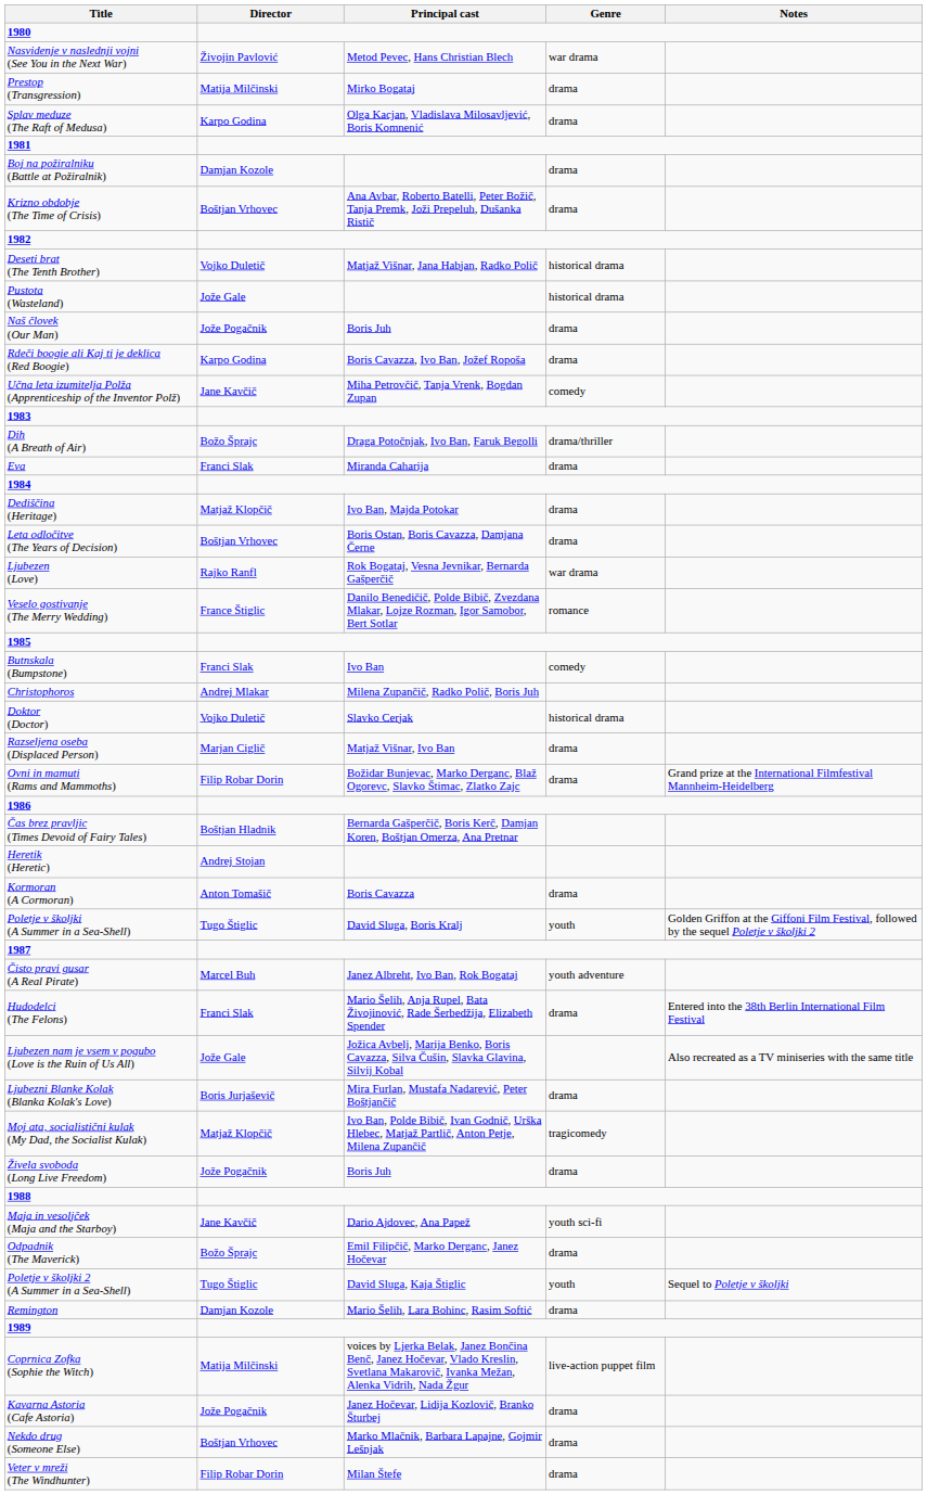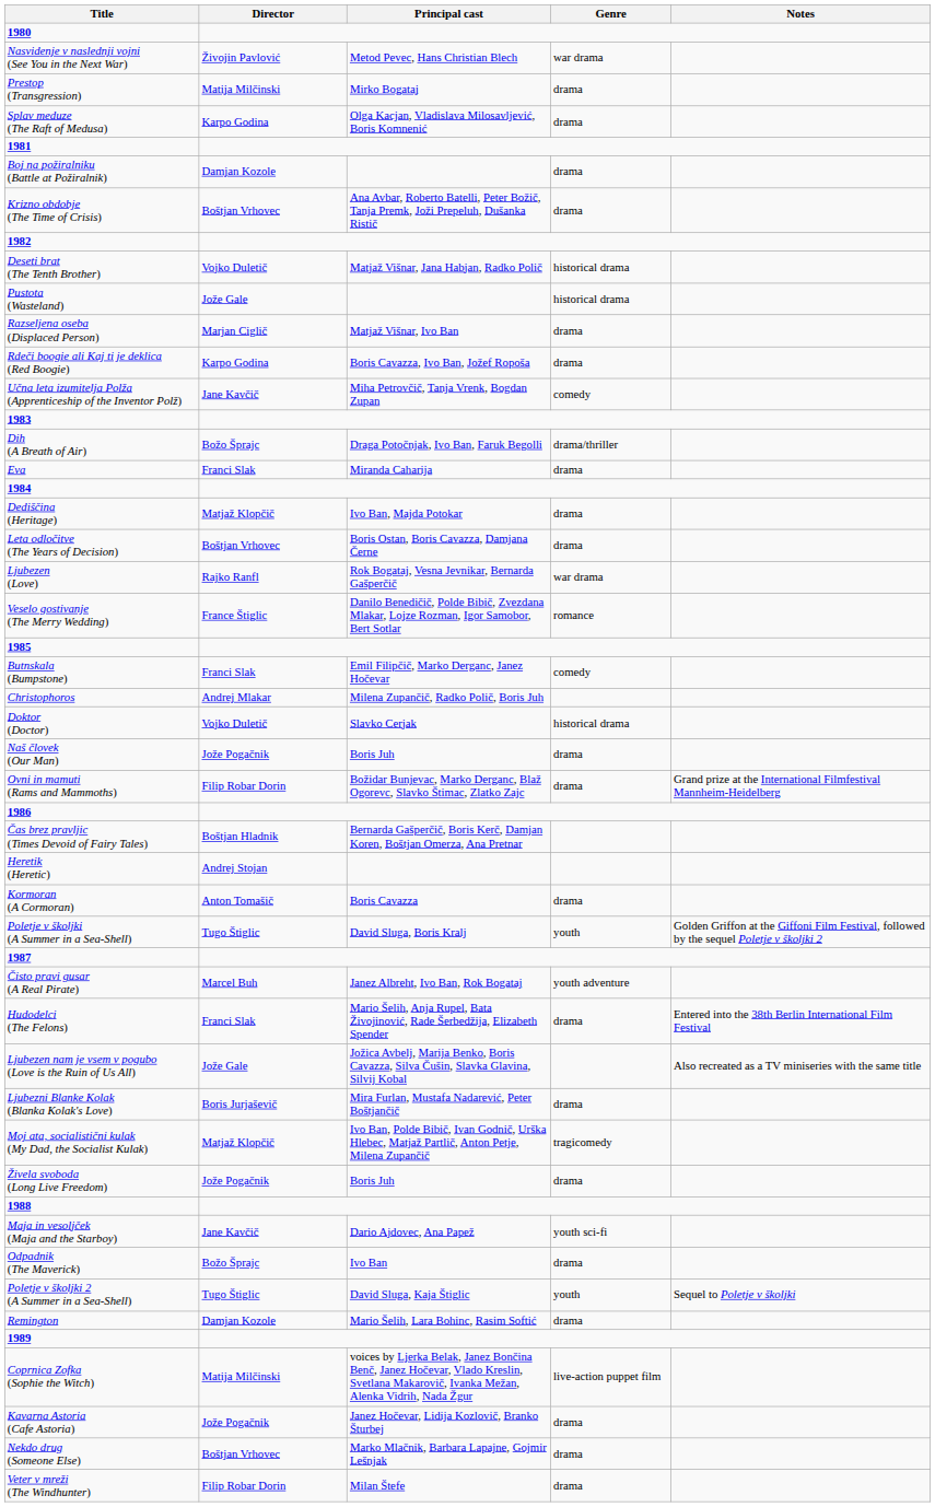rows swapped: Razseljena oseba (Displaced Person) <-> Naš človek (Our Man)
Butnskala (Bumpstone) | Principal cast: Ivo Ban -> Emil Filipčič, Marko Derganc, Janez Hočevar
Odpadnik (The Maverick) | Principal cast: Emil Filipčič, Marko Derganc, Janez Hočevar -> Ivo Ban
